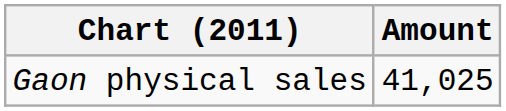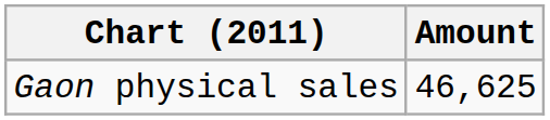Gaon physical sales | Amount: 41,025 -> 46,625
